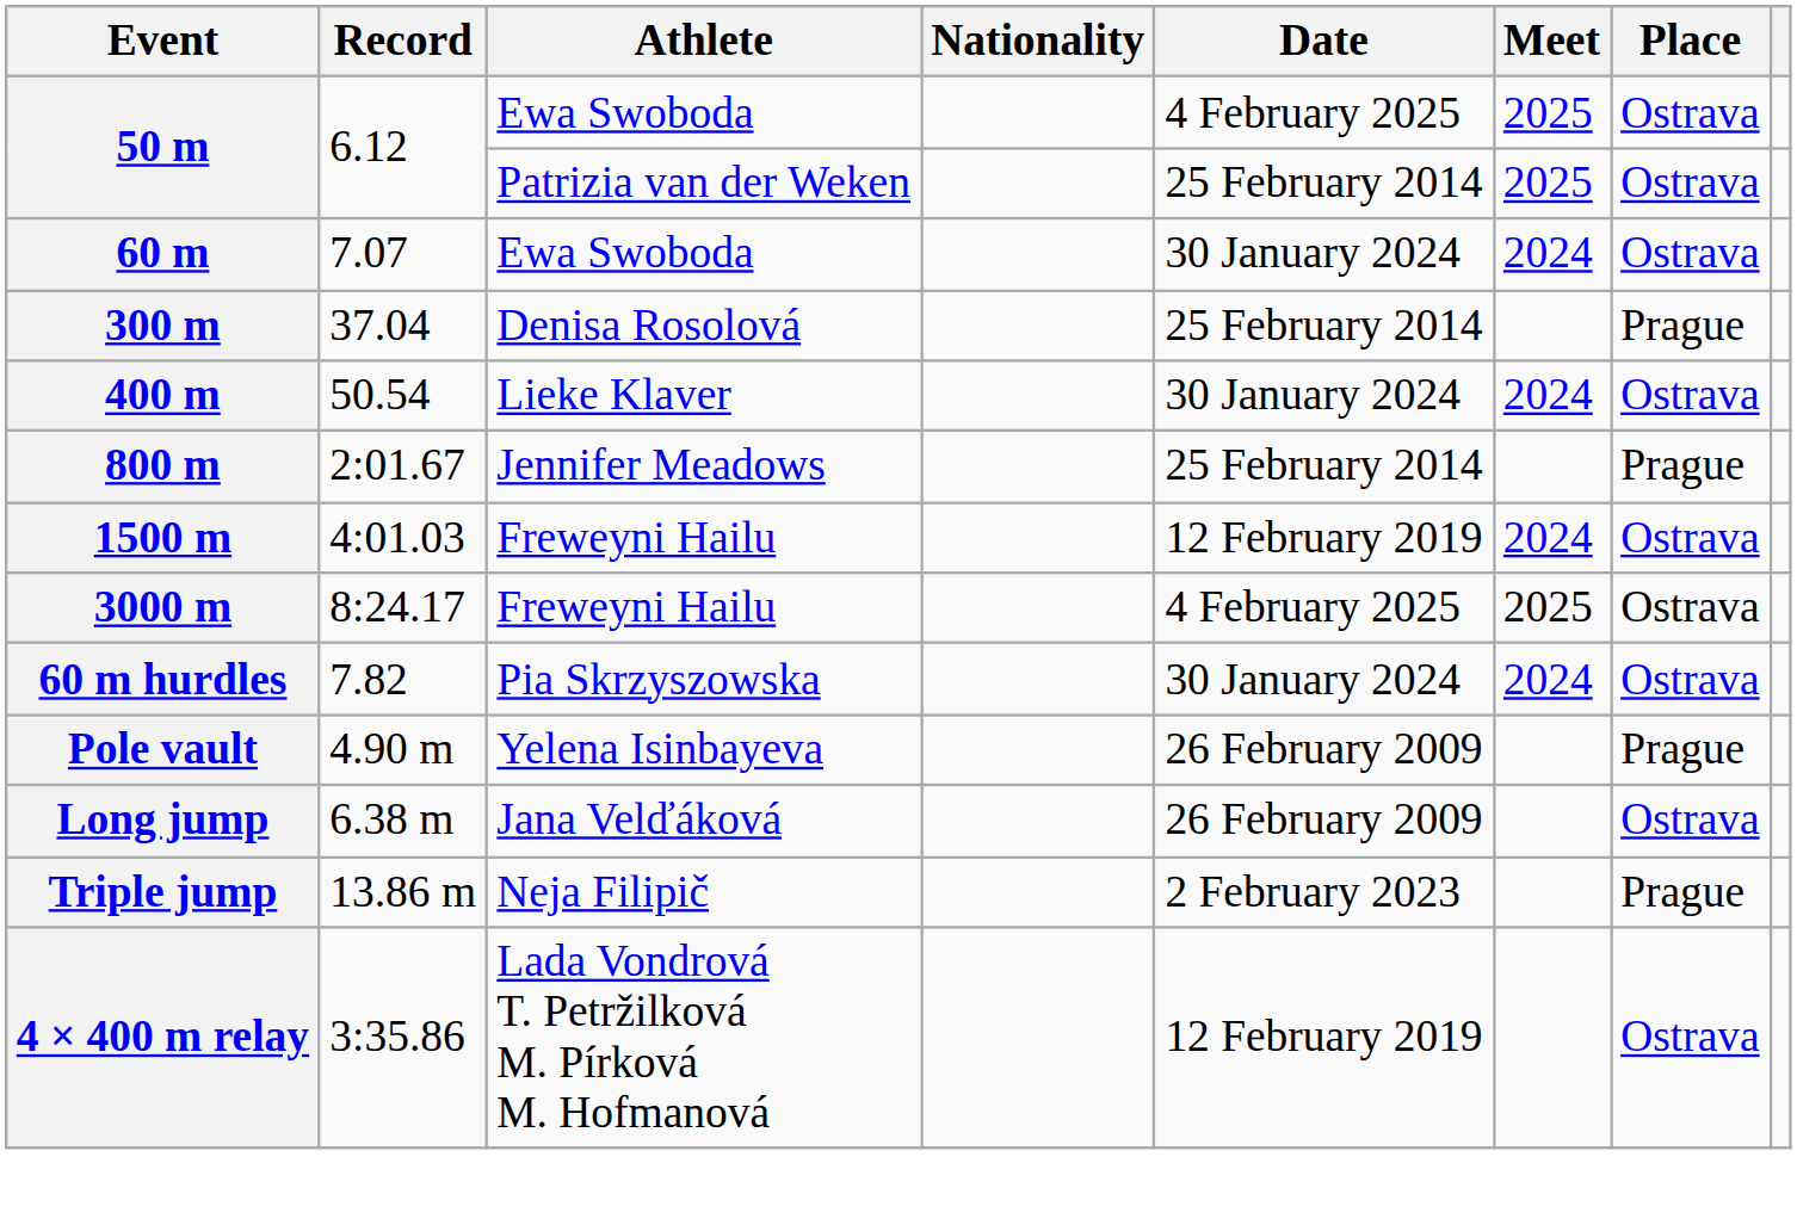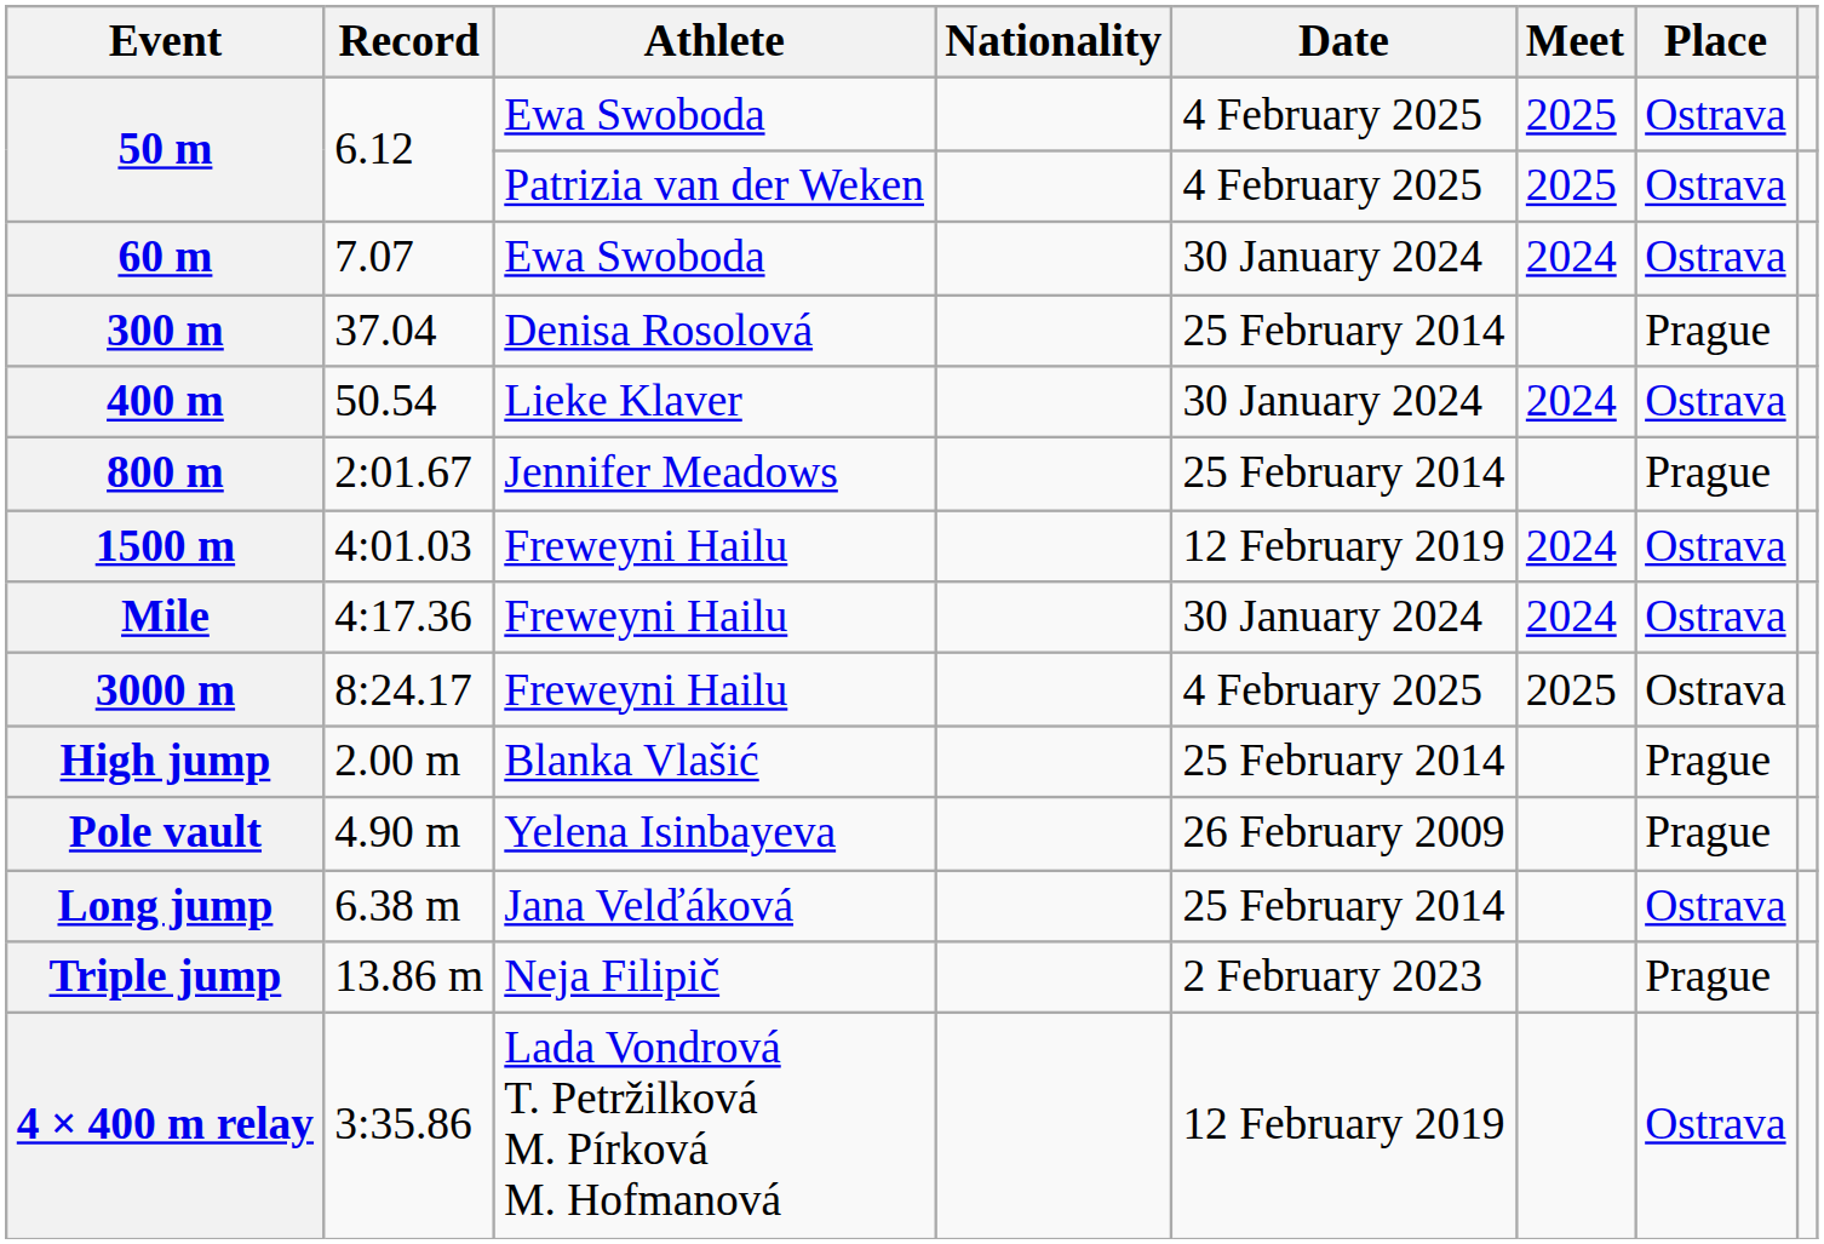50 m / Patrizia van der Weken | Date: 25 February 2014 -> 4 February 2025
+ row: Mile | 4:17.36 | Freweyni Hailu | 30 January 2024 | 2024 | Ostrava
- row: 60 m hurdles | 7.82 | Pia Skrzyszowska | 30 January 2024 | 2024 | Ostrava
+ row: High jump | 2.00 m | Blanka Vlašić | 25 February 2014 | Prague
Long jump | Date: 26 February 2009 -> 25 February 2014
